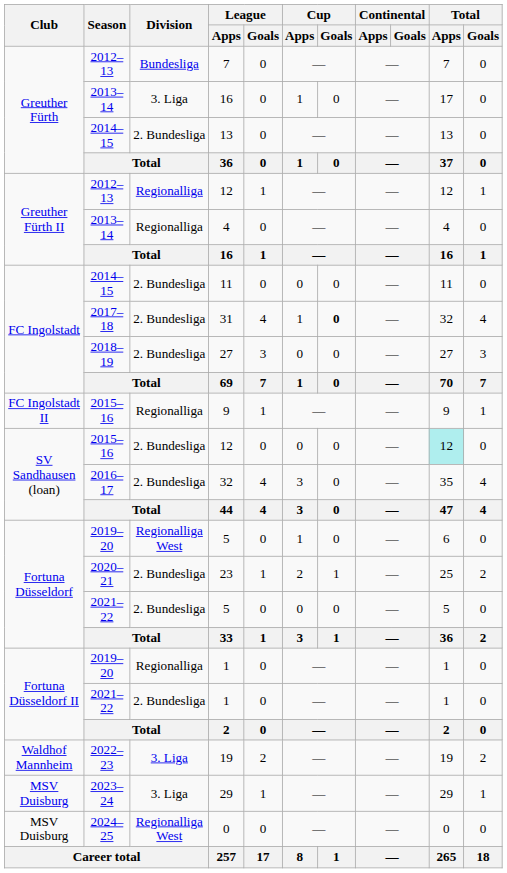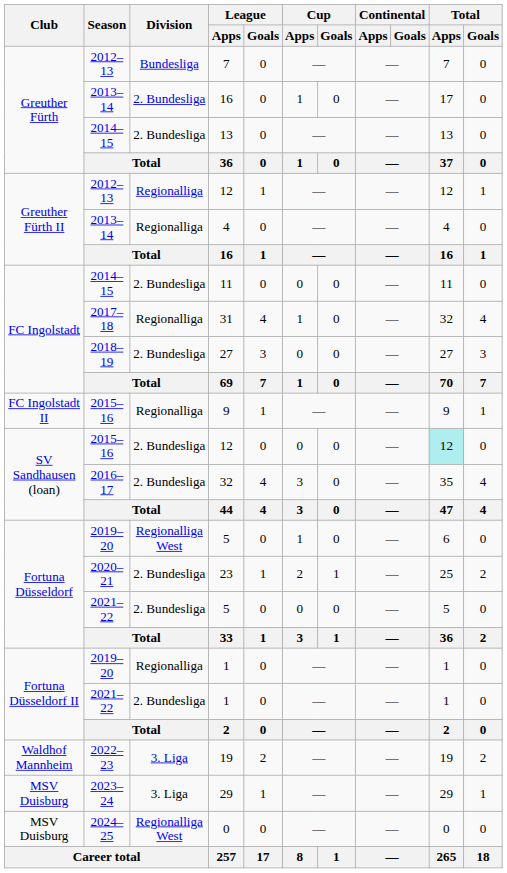2013–14 / 16 | Division: 3. Liga -> 2. Bundesliga
31 | Division: 2. Bundesliga -> Regionalliga
31 | Cup / Goals: bold -> normal
